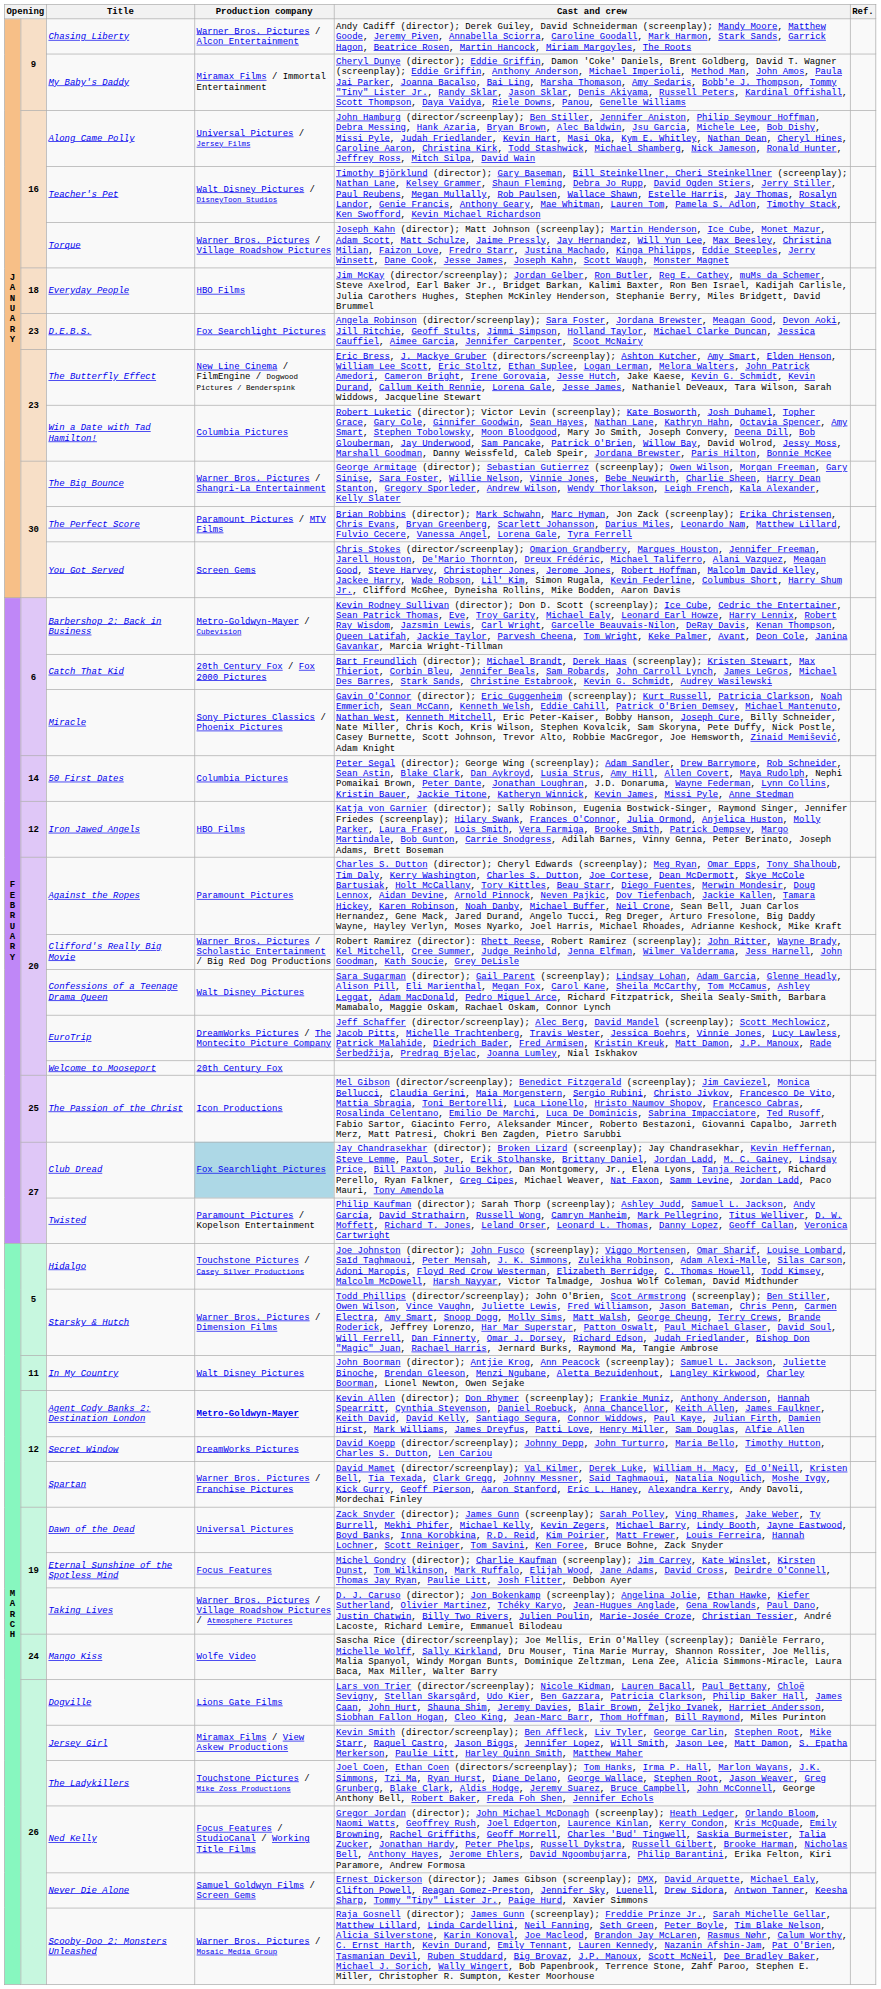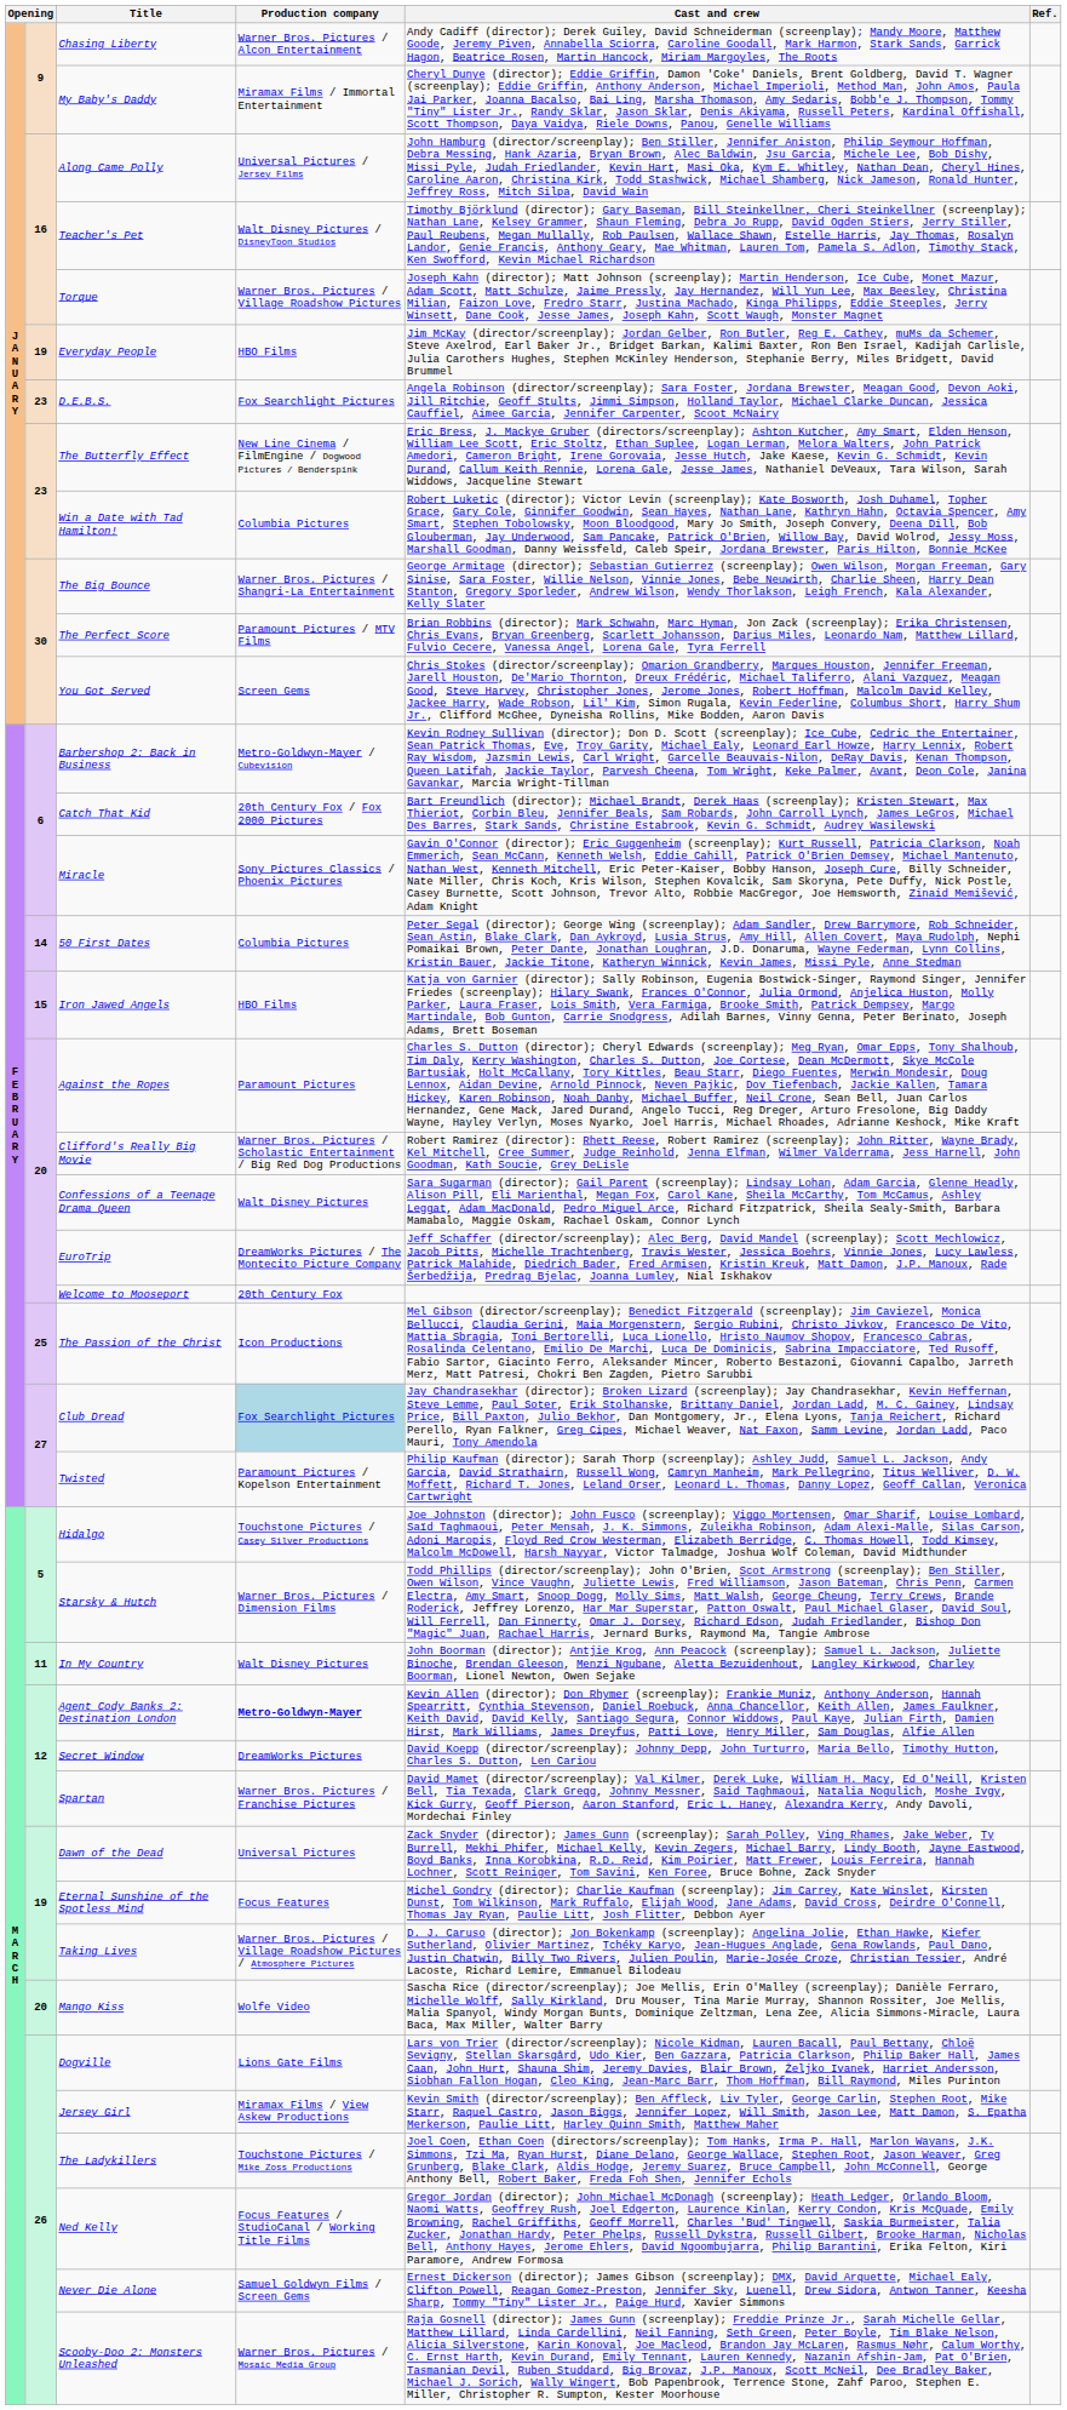Everyday People | column 2: 18 -> 19
Iron Jawed Angels | column 2: 12 -> 15
Mango Kiss | column 2: 24 -> 20
